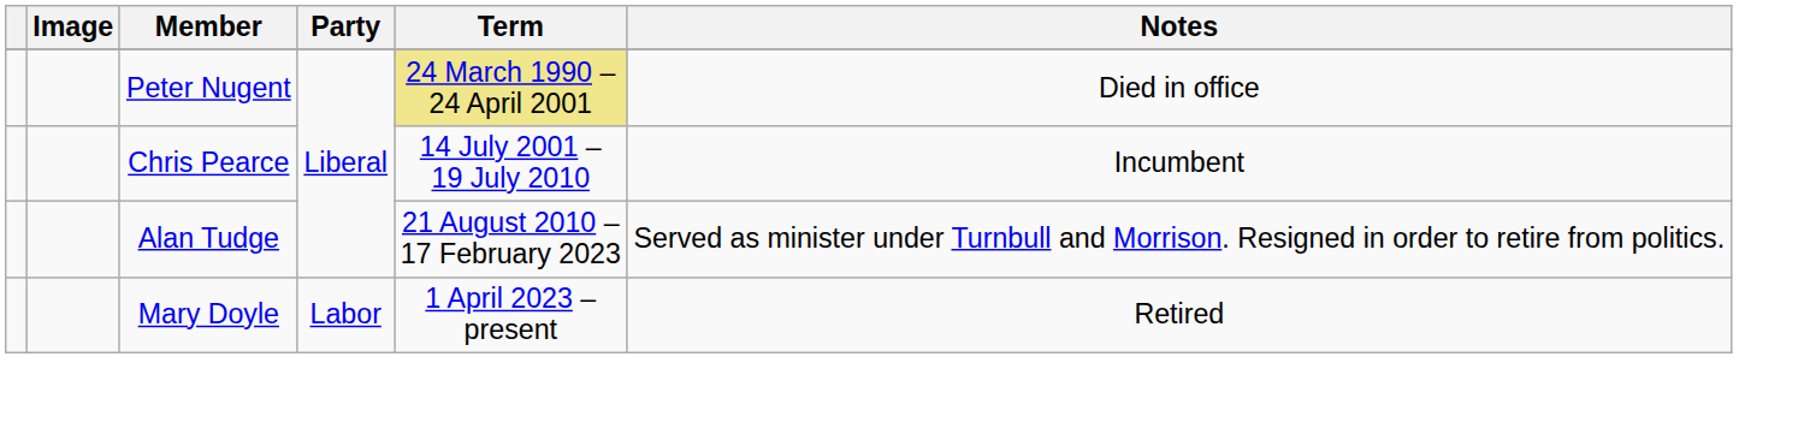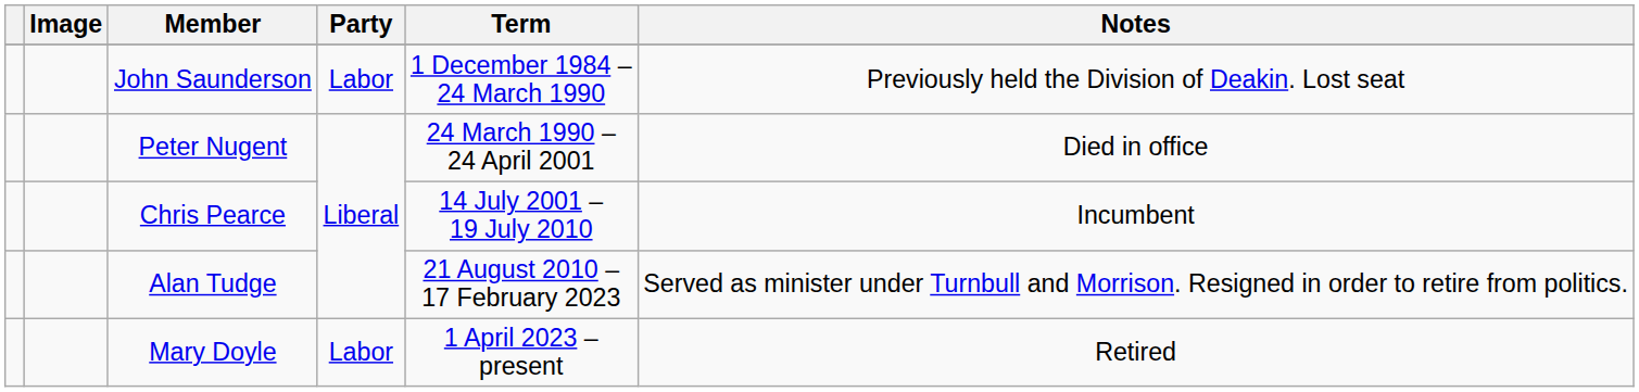+ row: John Saunderson | Labor | 1 December 1984 – 24 March 1990 | Previously held the Division of Deakin. Lost seat
Peter Nugent | Term: khaki background -> no background
